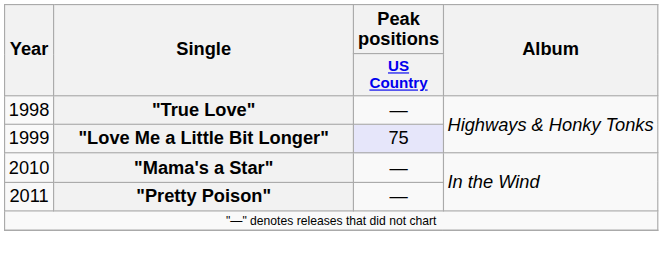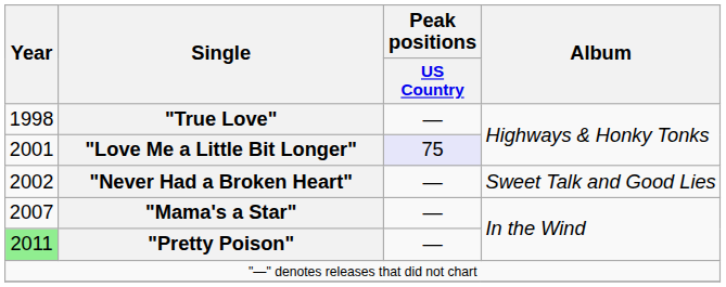"Love Me a Little Bit Longer" | Year: 1999 -> 2001
+ row: 2002 | "Never Had a Broken Heart" | — | Sweet Talk and Good Lies
"Mama's a Star" | Year: 2010 -> 2007
"Pretty Poison" | Year: no background -> lightgreen background
